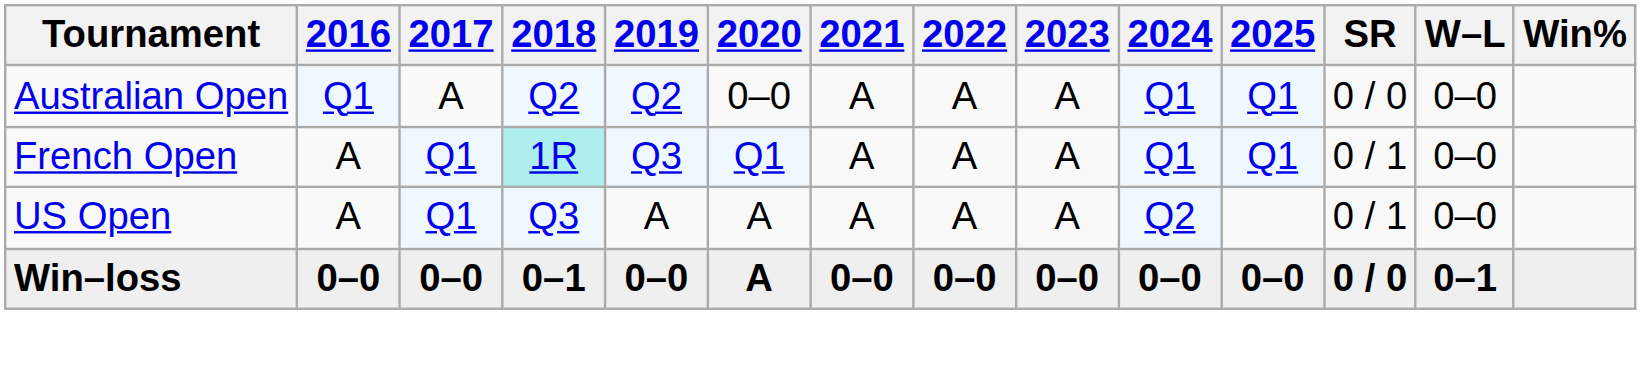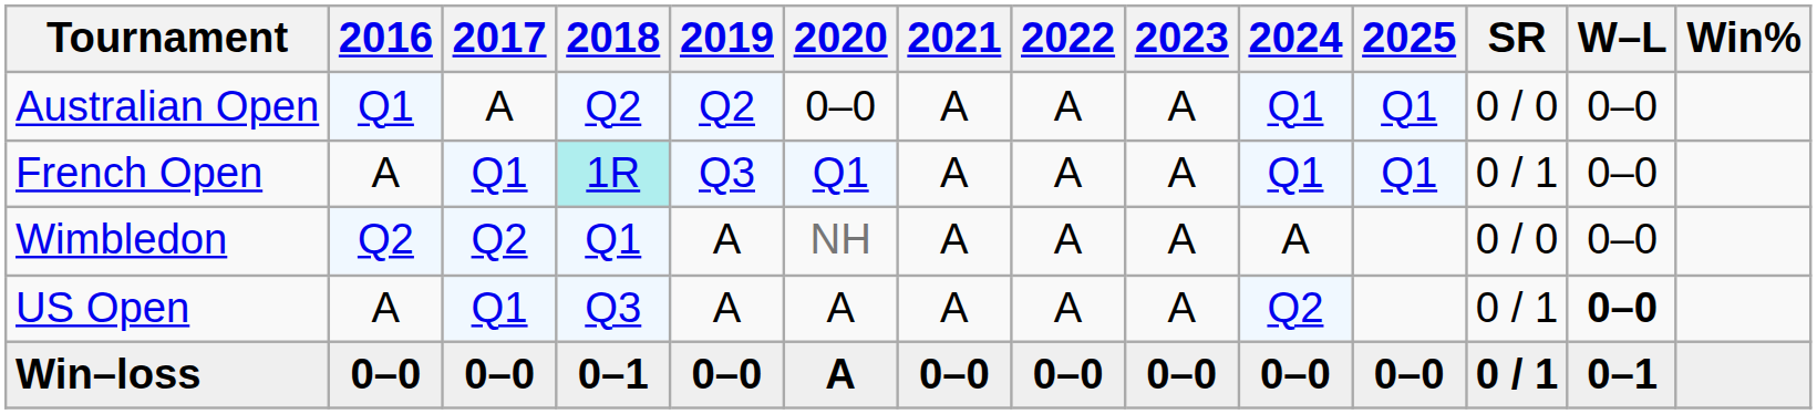+ row: Wimbledon | Q2 | Q2 | Q1 | A | NH | A | A | A | A | 0 / 0 | 0–0
US Open | W–L: normal -> bold
Win–loss | SR: 0 / 0 -> 0 / 1
